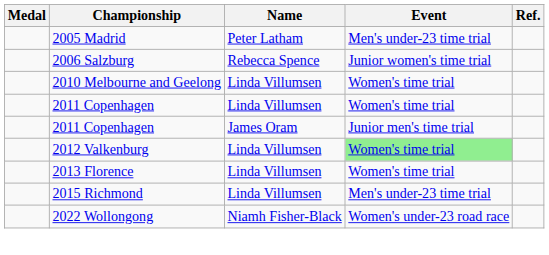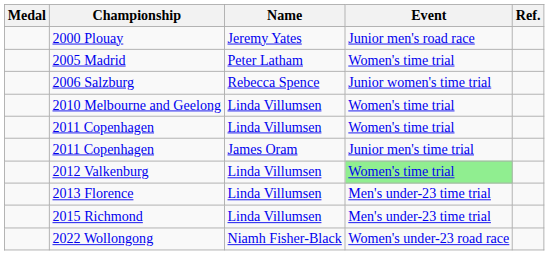+ row: 2000 Plouay | Jeremy Yates | Junior men's road race
2005 Madrid | Event: Men's under-23 time trial -> Women's time trial
2013 Florence | Event: Women's time trial -> Men's under-23 time trial
